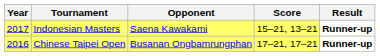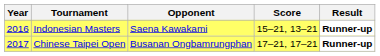Indonesian Masters | Year: 2017 -> 2016
Chinese Taipei Open | Year: 2016 -> 2017
